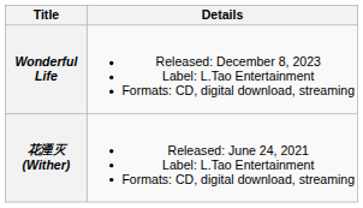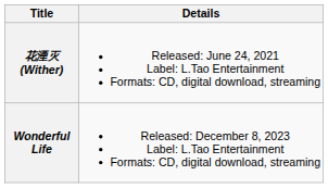rows swapped: 花湮灭 (Wither) <-> Wonderful Life
